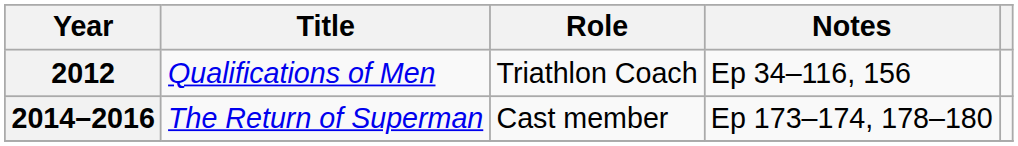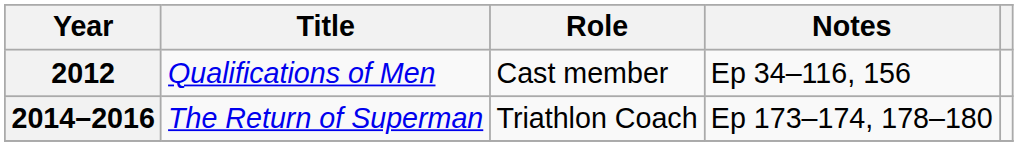2012 | Role: Triathlon Coach -> Cast member
2014–2016 | Role: Cast member -> Triathlon Coach
